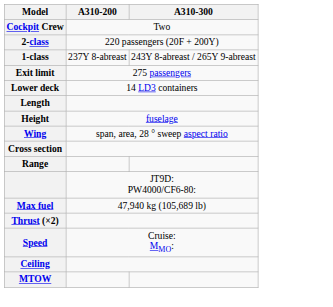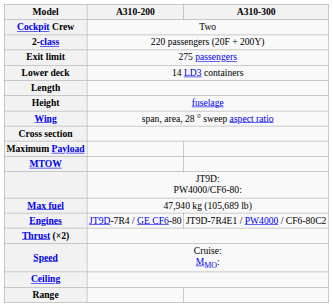- row: 1-class | 237Y 8-abreast | 243Y 8-abreast / 265Y 9-abreast
+ row: Maximum Payload
rows swapped: MTOW <-> Range
+ row: Engines | JT9D-7R4 / GE CF6-80 | JT9D-7R4E1 / PW4000 / CF6-80C2
